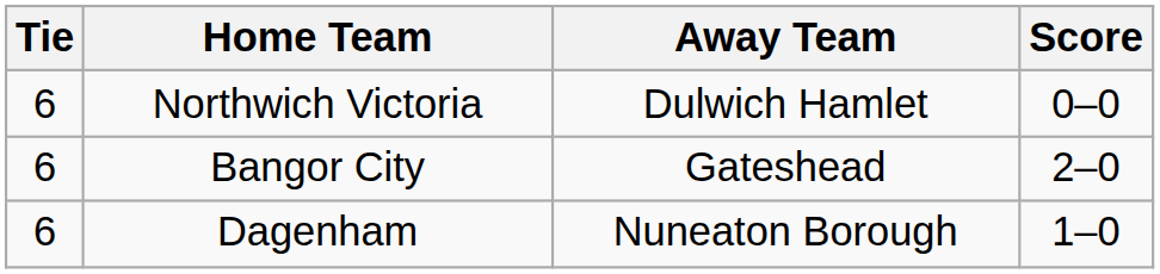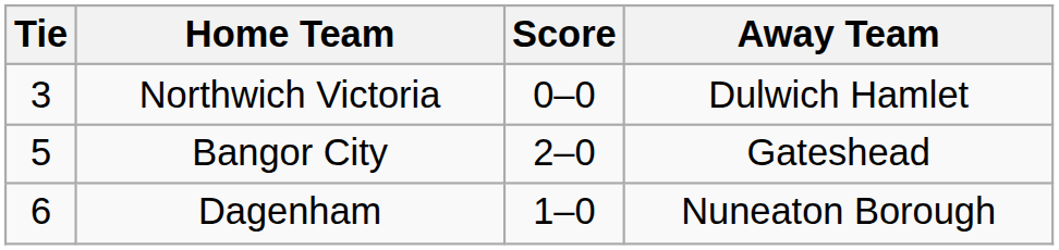columns swapped: Score <-> Away Team
Northwich Victoria | Tie: 6 -> 3
Bangor City | Tie: 6 -> 5
